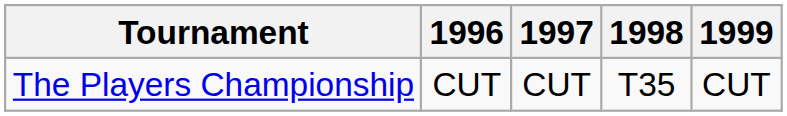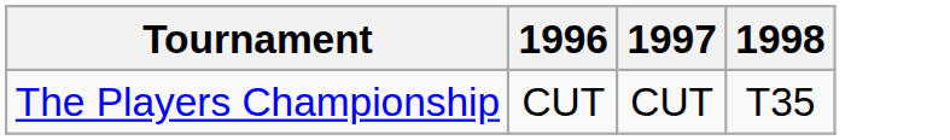- column: 1999 | CUT
